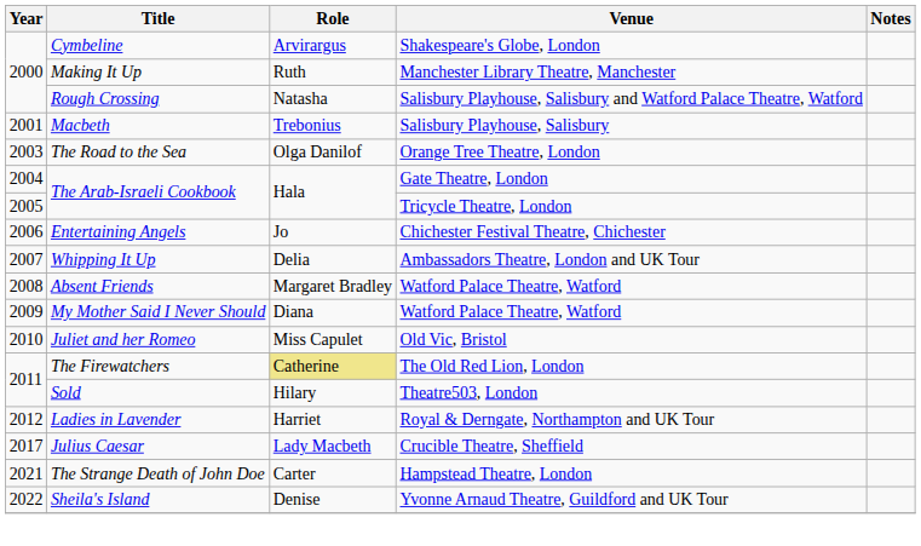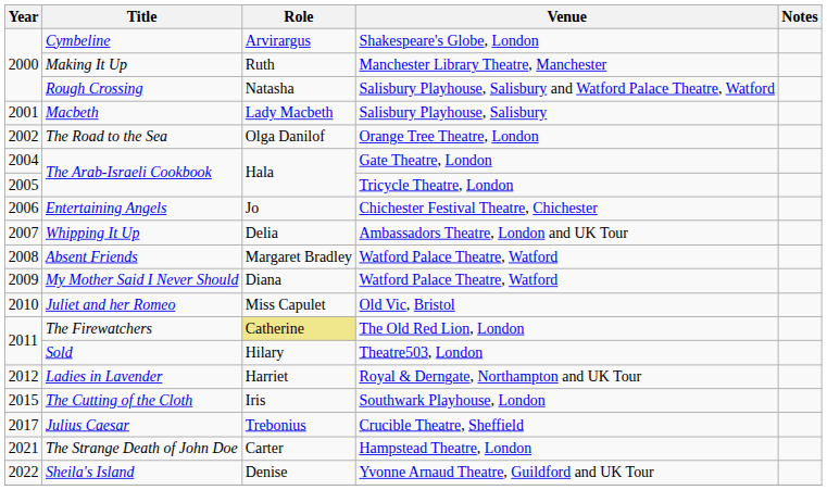Macbeth | Role: Trebonius -> Lady Macbeth
The Road to the Sea | Year: 2003 -> 2002
+ row: 2015 | The Cutting of the Cloth | Iris | Southwark Playhouse, London
Julius Caesar | Role: Lady Macbeth -> Trebonius
